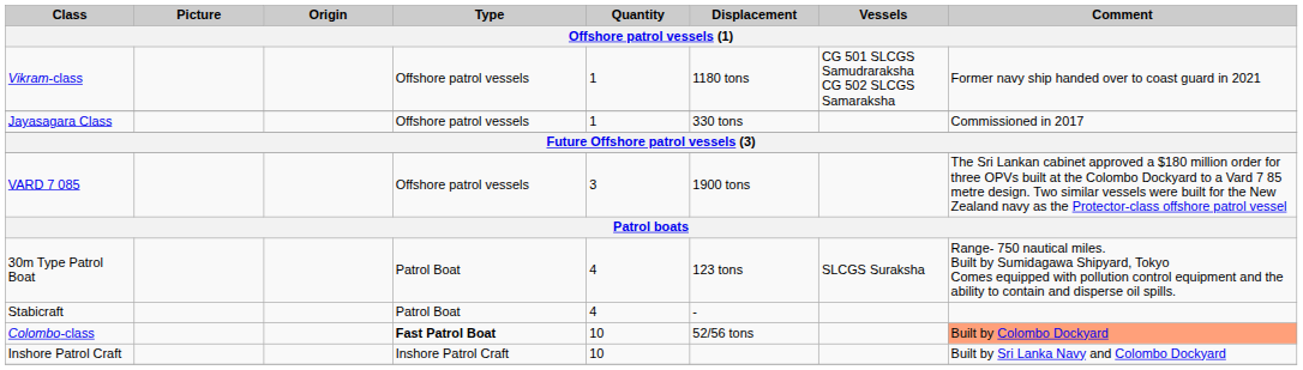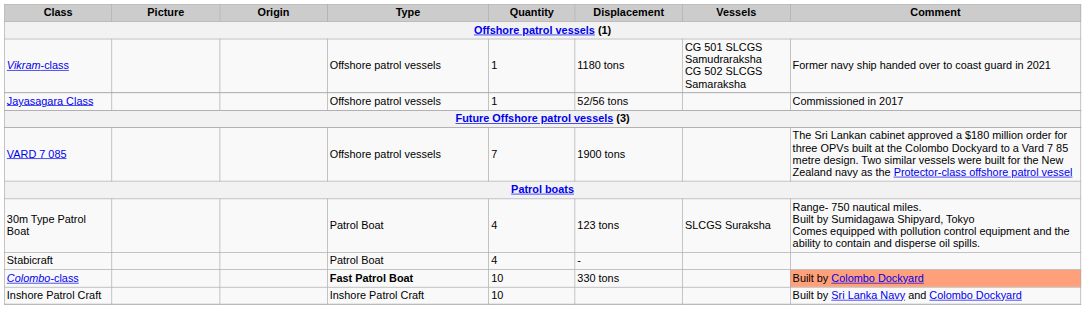Jayasagara Class | Displacement: 330 tons -> 52/56 tons
VARD 7 085 | Quantity: 3 -> 7
Colombo-class | Displacement: 52/56 tons -> 330 tons
